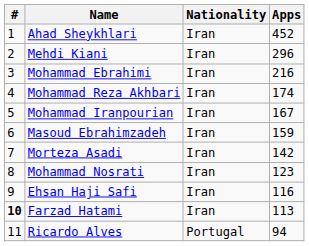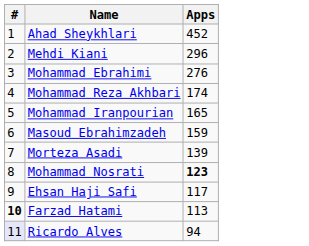- column: Nationality | Iran | Iran | Iran | Iran | Iran | Iran | Iran | Iran | Iran | Iran | Portugal
Mohammad Ebrahimi | Apps: 216 -> 276
Mohammad Iranpourian | Apps: 167 -> 165
Morteza Asadi | Apps: 142 -> 139
Mohammad Nosrati | Apps: normal -> bold
Ehsan Haji Safi | Apps: 116 -> 117
Ricardo Alves | #: no background -> lavender background
